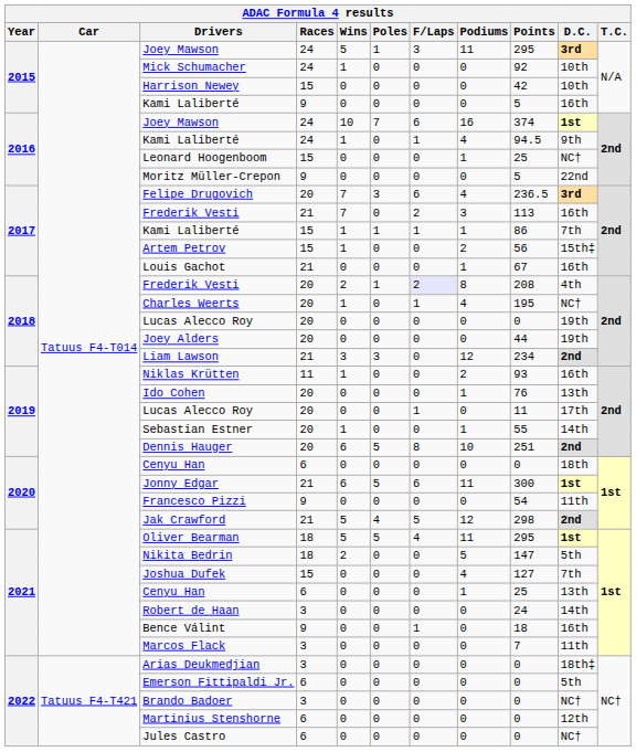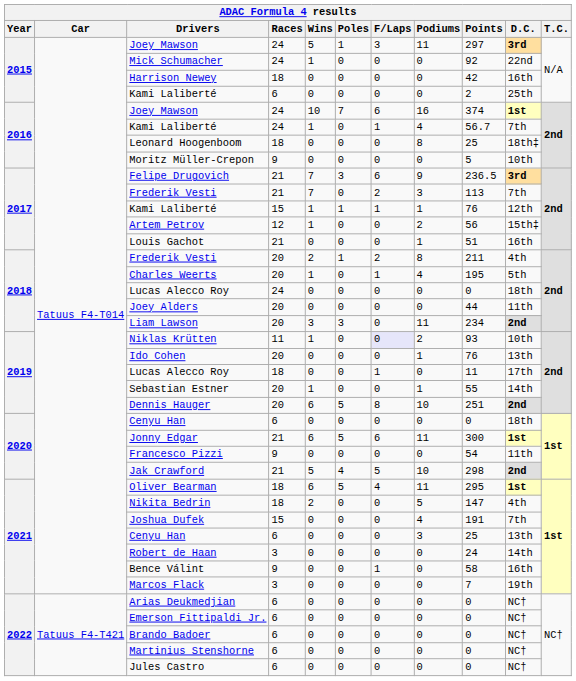2015 / Joey Mawson | Points: 295 -> 297
Mick Schumacher | D.C.: 10th -> 22nd
Harrison Newey | Races: 15 -> 18
Harrison Newey | D.C.: 10th -> 16th
2015 / Kami Laliberté | Races: 9 -> 6
2015 / Kami Laliberté | Points: 5 -> 2
2015 / Kami Laliberté | D.C.: 16th -> 25th
2016 / Kami Laliberté | Points: 94.5 -> 56.7
2016 / Kami Laliberté | D.C.: 9th -> 7th
Leonard Hoogenboom | Races: 15 -> 18
Leonard Hoogenboom | Podiums: 1 -> 8
Leonard Hoogenboom | D.C.: NC† -> 18th‡
Moritz Müller-Crepon | D.C.: 22nd -> 10th
Felipe Drugovich | Races: 20 -> 21
Felipe Drugovich | Podiums: 4 -> 9
2017 / Frederik Vesti | D.C.: 16th -> 7th
2017 / Kami Laliberté | Points: 86 -> 76
2017 / Kami Laliberté | D.C.: 7th -> 12th
Artem Petrov | Races: 15 -> 12
Louis Gachot | Points: 67 -> 51
2018 / Frederik Vesti | F/Laps: lavender background -> no background
2018 / Frederik Vesti | Points: 208 -> 211
Charles Weerts | D.C.: NC† -> 5th
2018 / Lucas Alecco Roy | Races: 20 -> 24
2018 / Lucas Alecco Roy | D.C.: 19th -> 18th
Joey Alders | D.C.: 19th -> 11th
Liam Lawson | Races: 21 -> 20
Liam Lawson | Podiums: 12 -> 11
Niklas Krütten | F/Laps: no background -> lavender background
Niklas Krütten | D.C.: 16th -> 10th
2019 / Lucas Alecco Roy | Races: 20 -> 18
Jak Crawford | Podiums: 12 -> 10
Oliver Bearman | Wins: 5 -> 6
Nikita Bedrin | D.C.: 5th -> 4th
Joshua Dufek | Points: 127 -> 191
2021 / Cenyu Han | Podiums: 1 -> 3
Bence Válint | Points: 18 -> 58
Marcos Flack | D.C.: 11th -> 19th
Arias Deukmedjian | Races: 3 -> 6
Arias Deukmedjian | D.C.: 18th‡ -> NC†
Emerson Fittipaldi Jr. | D.C.: 5th -> NC†
Brando Badoer | Races: 3 -> 6
Martinius Stenshorne | D.C.: 12th -> NC†
